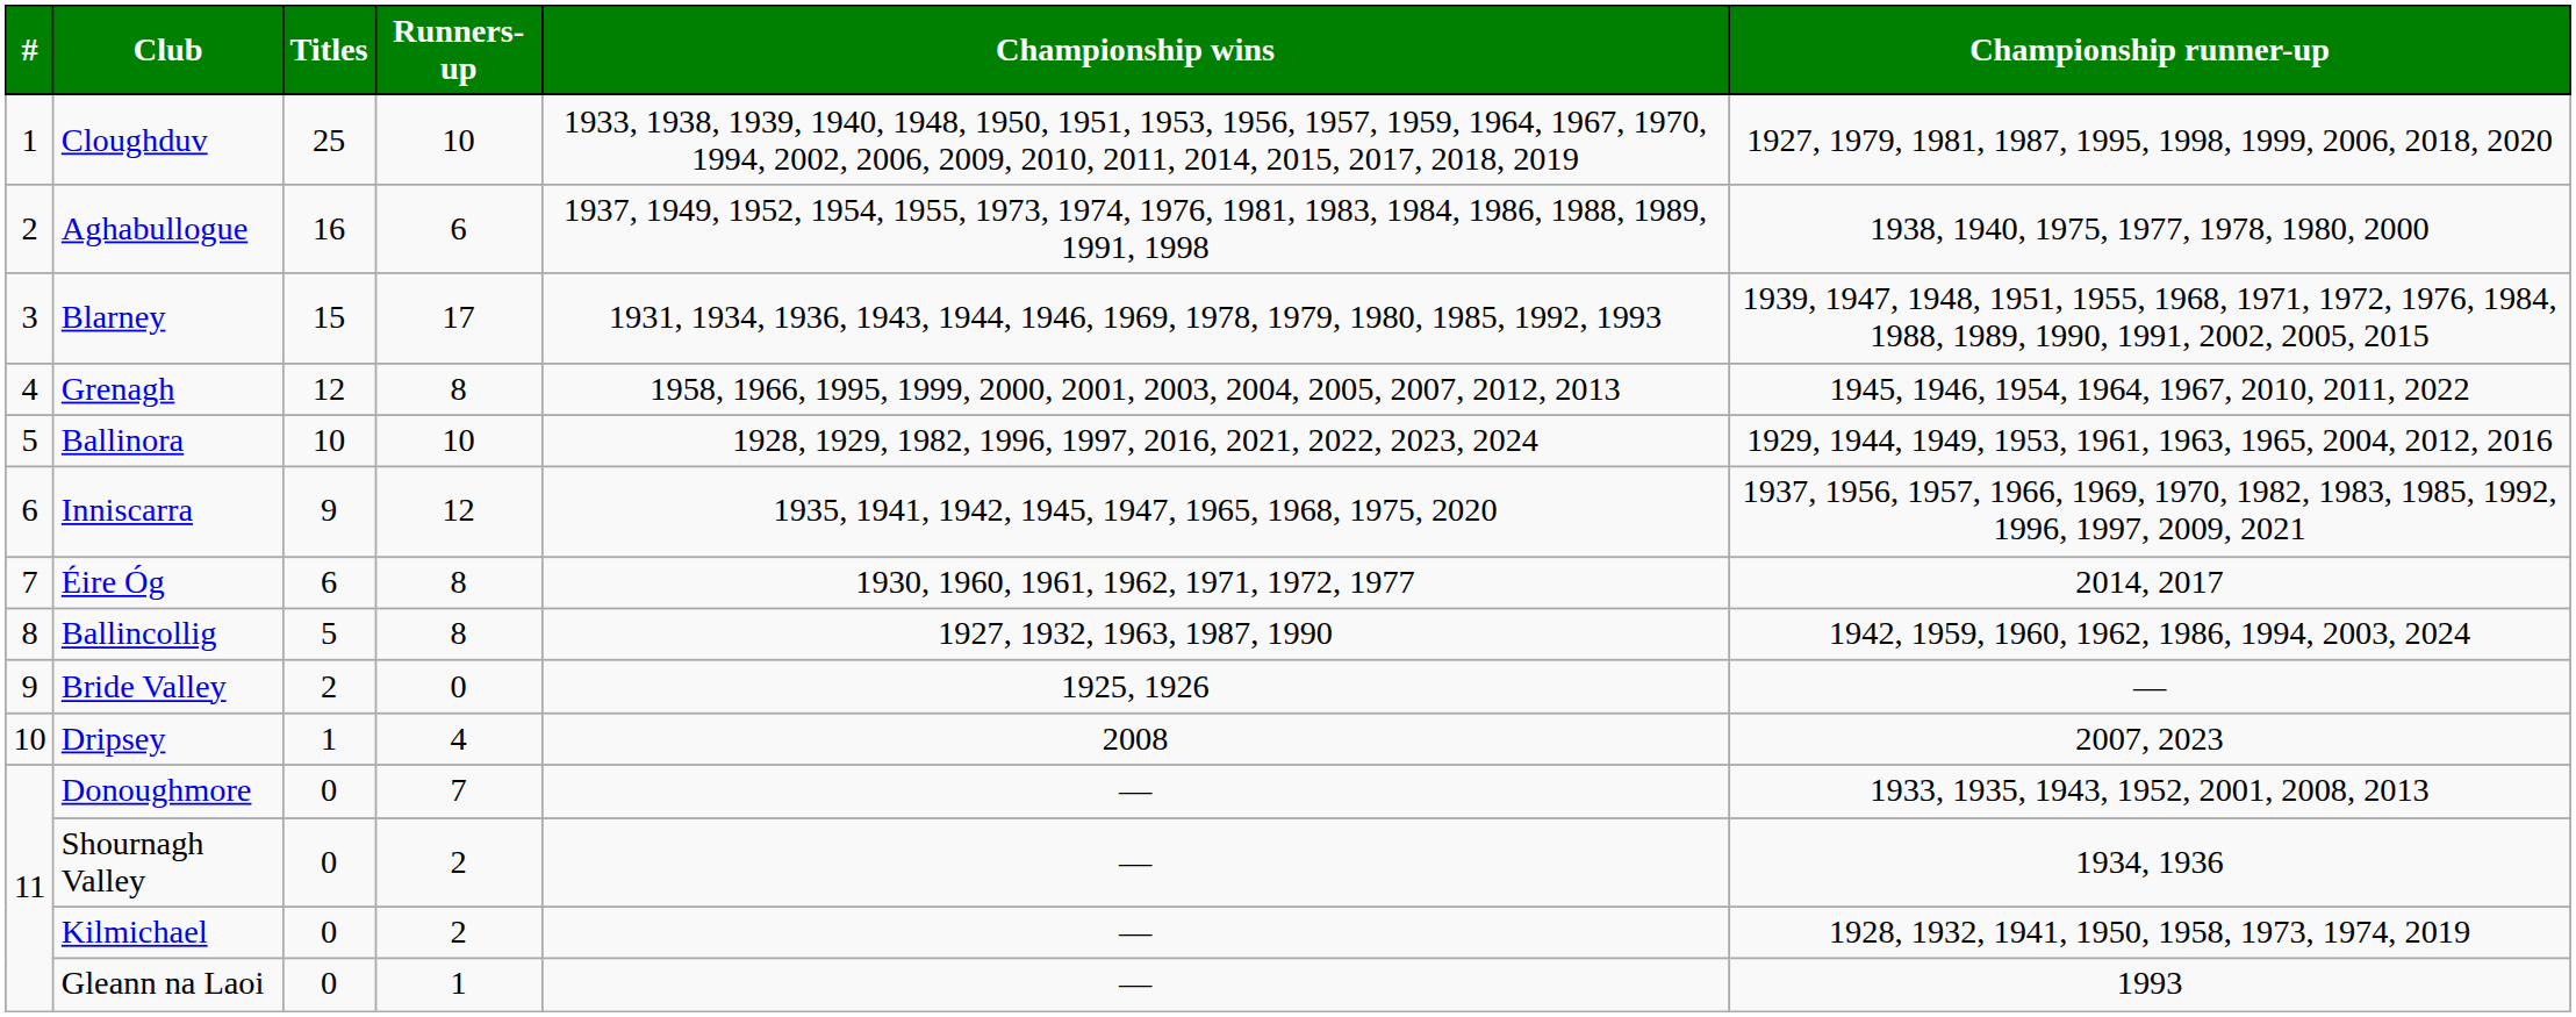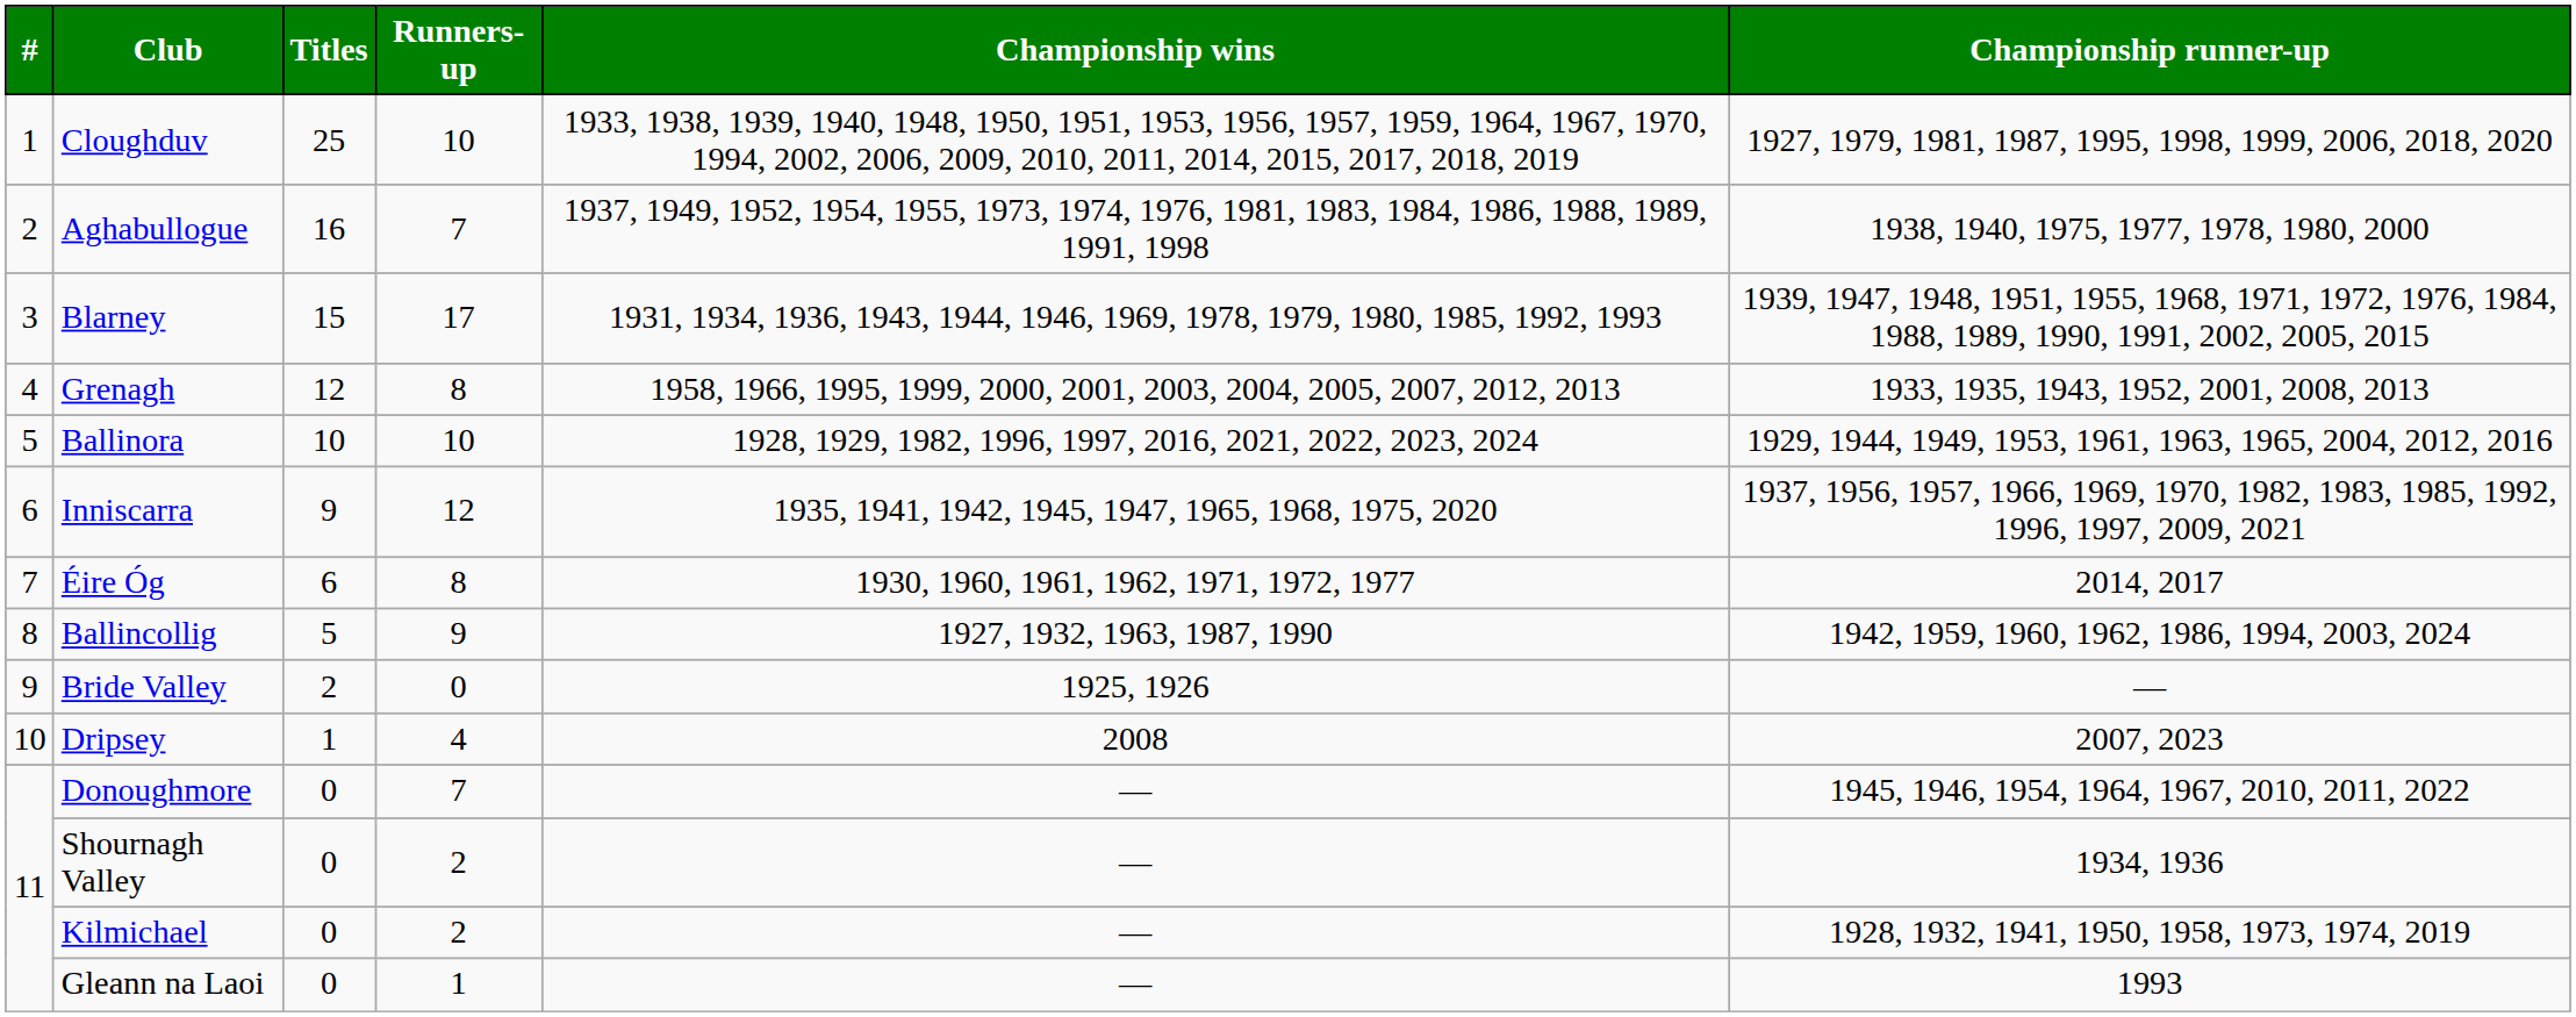Aghabullogue | Runners-up: 6 -> 7
Grenagh | Championship runner-up: 1945, 1946, 1954, 1964, 1967, 2010, 2011, 2022 -> 1933, 1935, 1943, 1952, 2001, 2008, 2013
Ballincollig | Runners-up: 8 -> 9
Donoughmore | Championship runner-up: 1933, 1935, 1943, 1952, 2001, 2008, 2013 -> 1945, 1946, 1954, 1964, 1967, 2010, 2011, 2022
